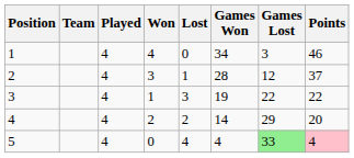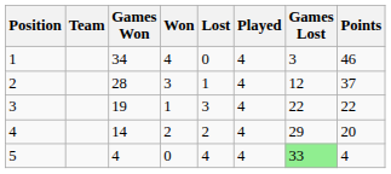columns swapped: Played <-> Games Won
5 | Points: pink background -> no background
